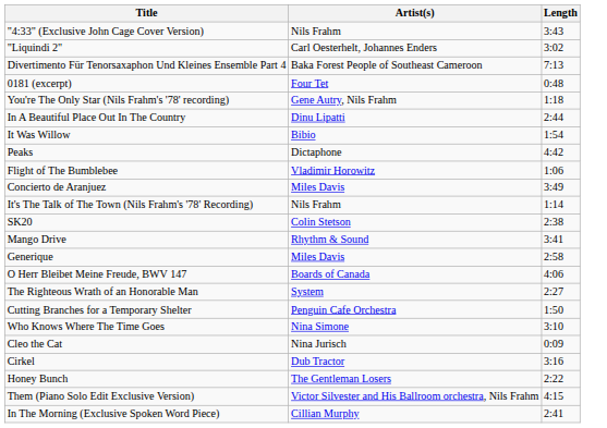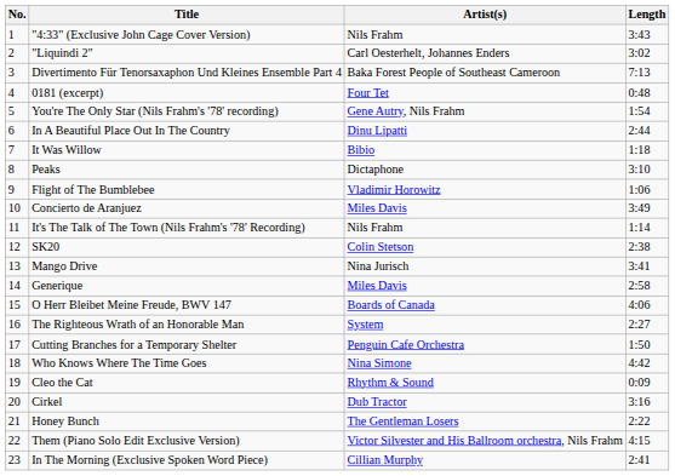+ column: No. | 1 | 2 | 3 | 4 | 5 | 6 | 7 | 8 | 9 | 10 | 11 | 12 | 13 | 14 | 15 | 16 | 17 | 18 | 19 | 20 | 21 | 22 | 23
You're The Only Star (Nils Frahm's '78' recording) | Length: 1:18 -> 1:54
It Was Willow | Length: 1:54 -> 1:18
Peaks | Length: 4:42 -> 3:10
Mango Drive | Artist(s): Rhythm & Sound -> Nina Jurisch
Who Knows Where The Time Goes | Length: 3:10 -> 4:42
Cleo the Cat | Artist(s): Nina Jurisch -> Rhythm & Sound
